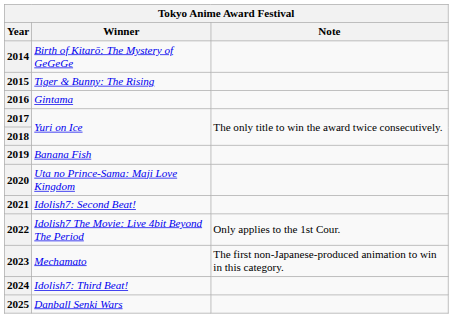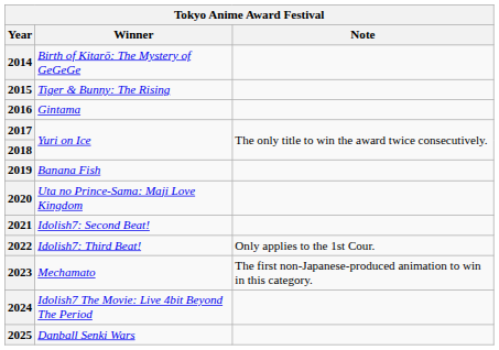2022 | Winner: Idolish7 The Movie: Live 4bit Beyond The Period -> Idolish7: Third Beat!
2024 | Winner: Idolish7: Third Beat! -> Idolish7 The Movie: Live 4bit Beyond The Period
